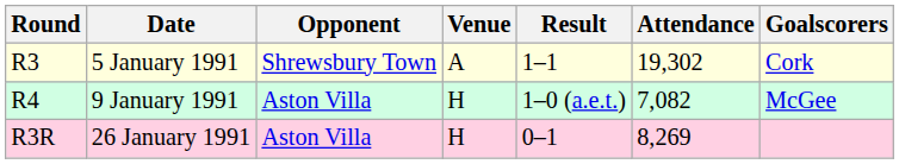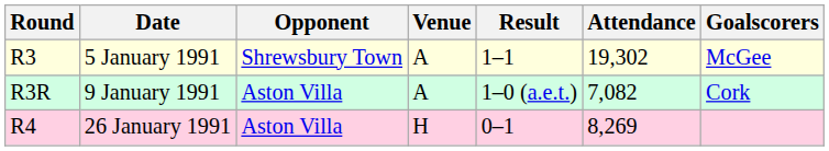5 January 1991 | Goalscorers: Cork -> McGee
9 January 1991 | Round: R4 -> R3R
9 January 1991 | Venue: H -> A
9 January 1991 | Goalscorers: McGee -> Cork
26 January 1991 | Round: R3R -> R4
